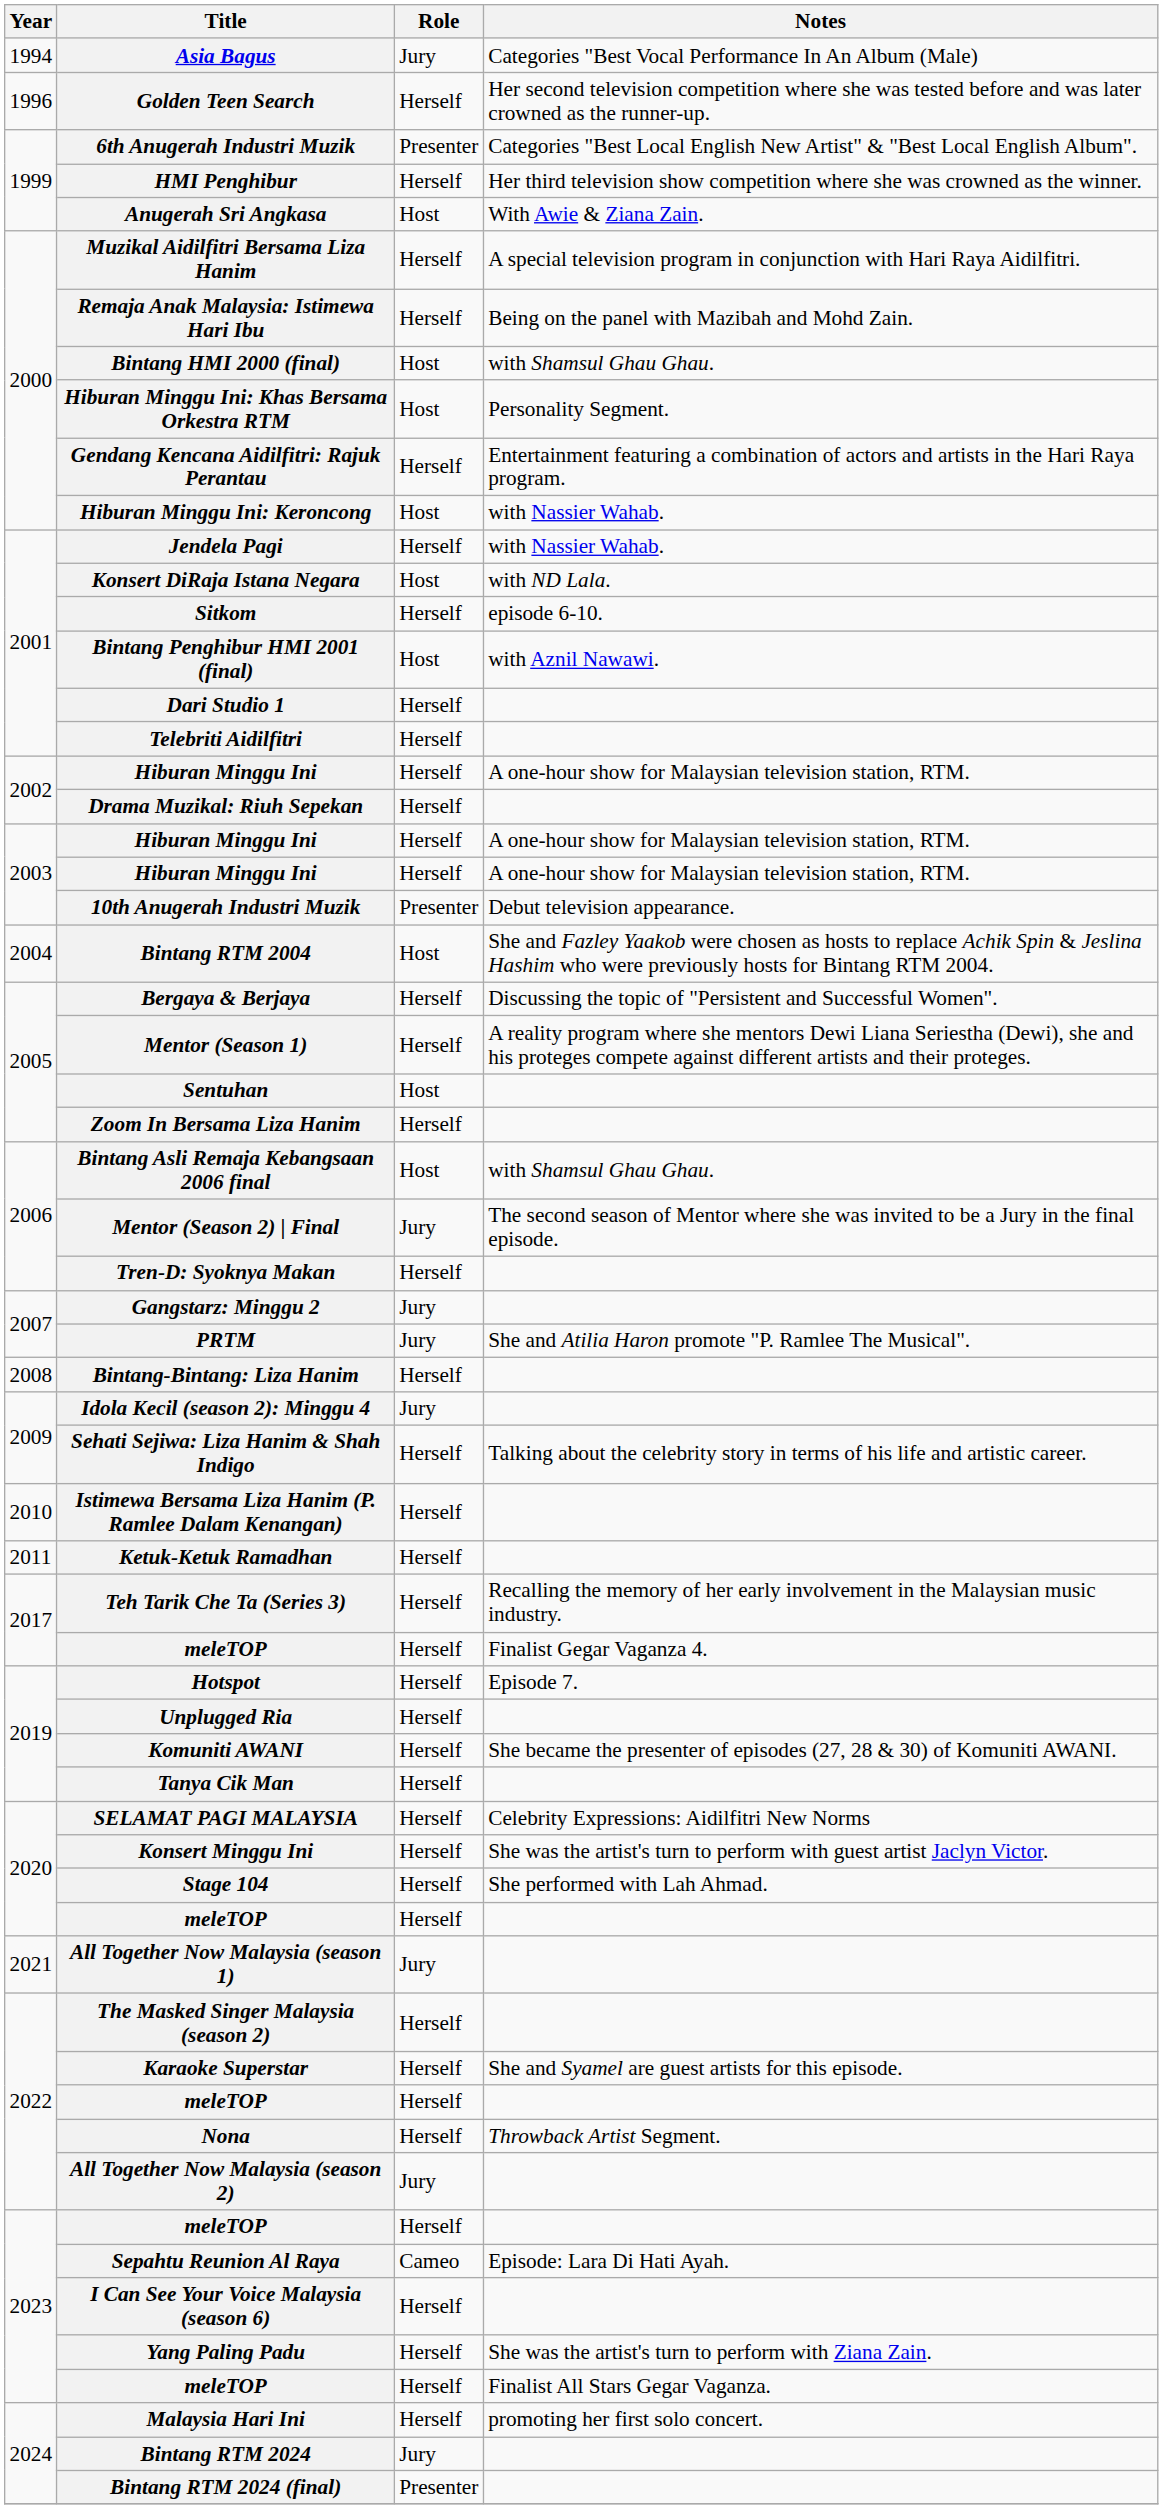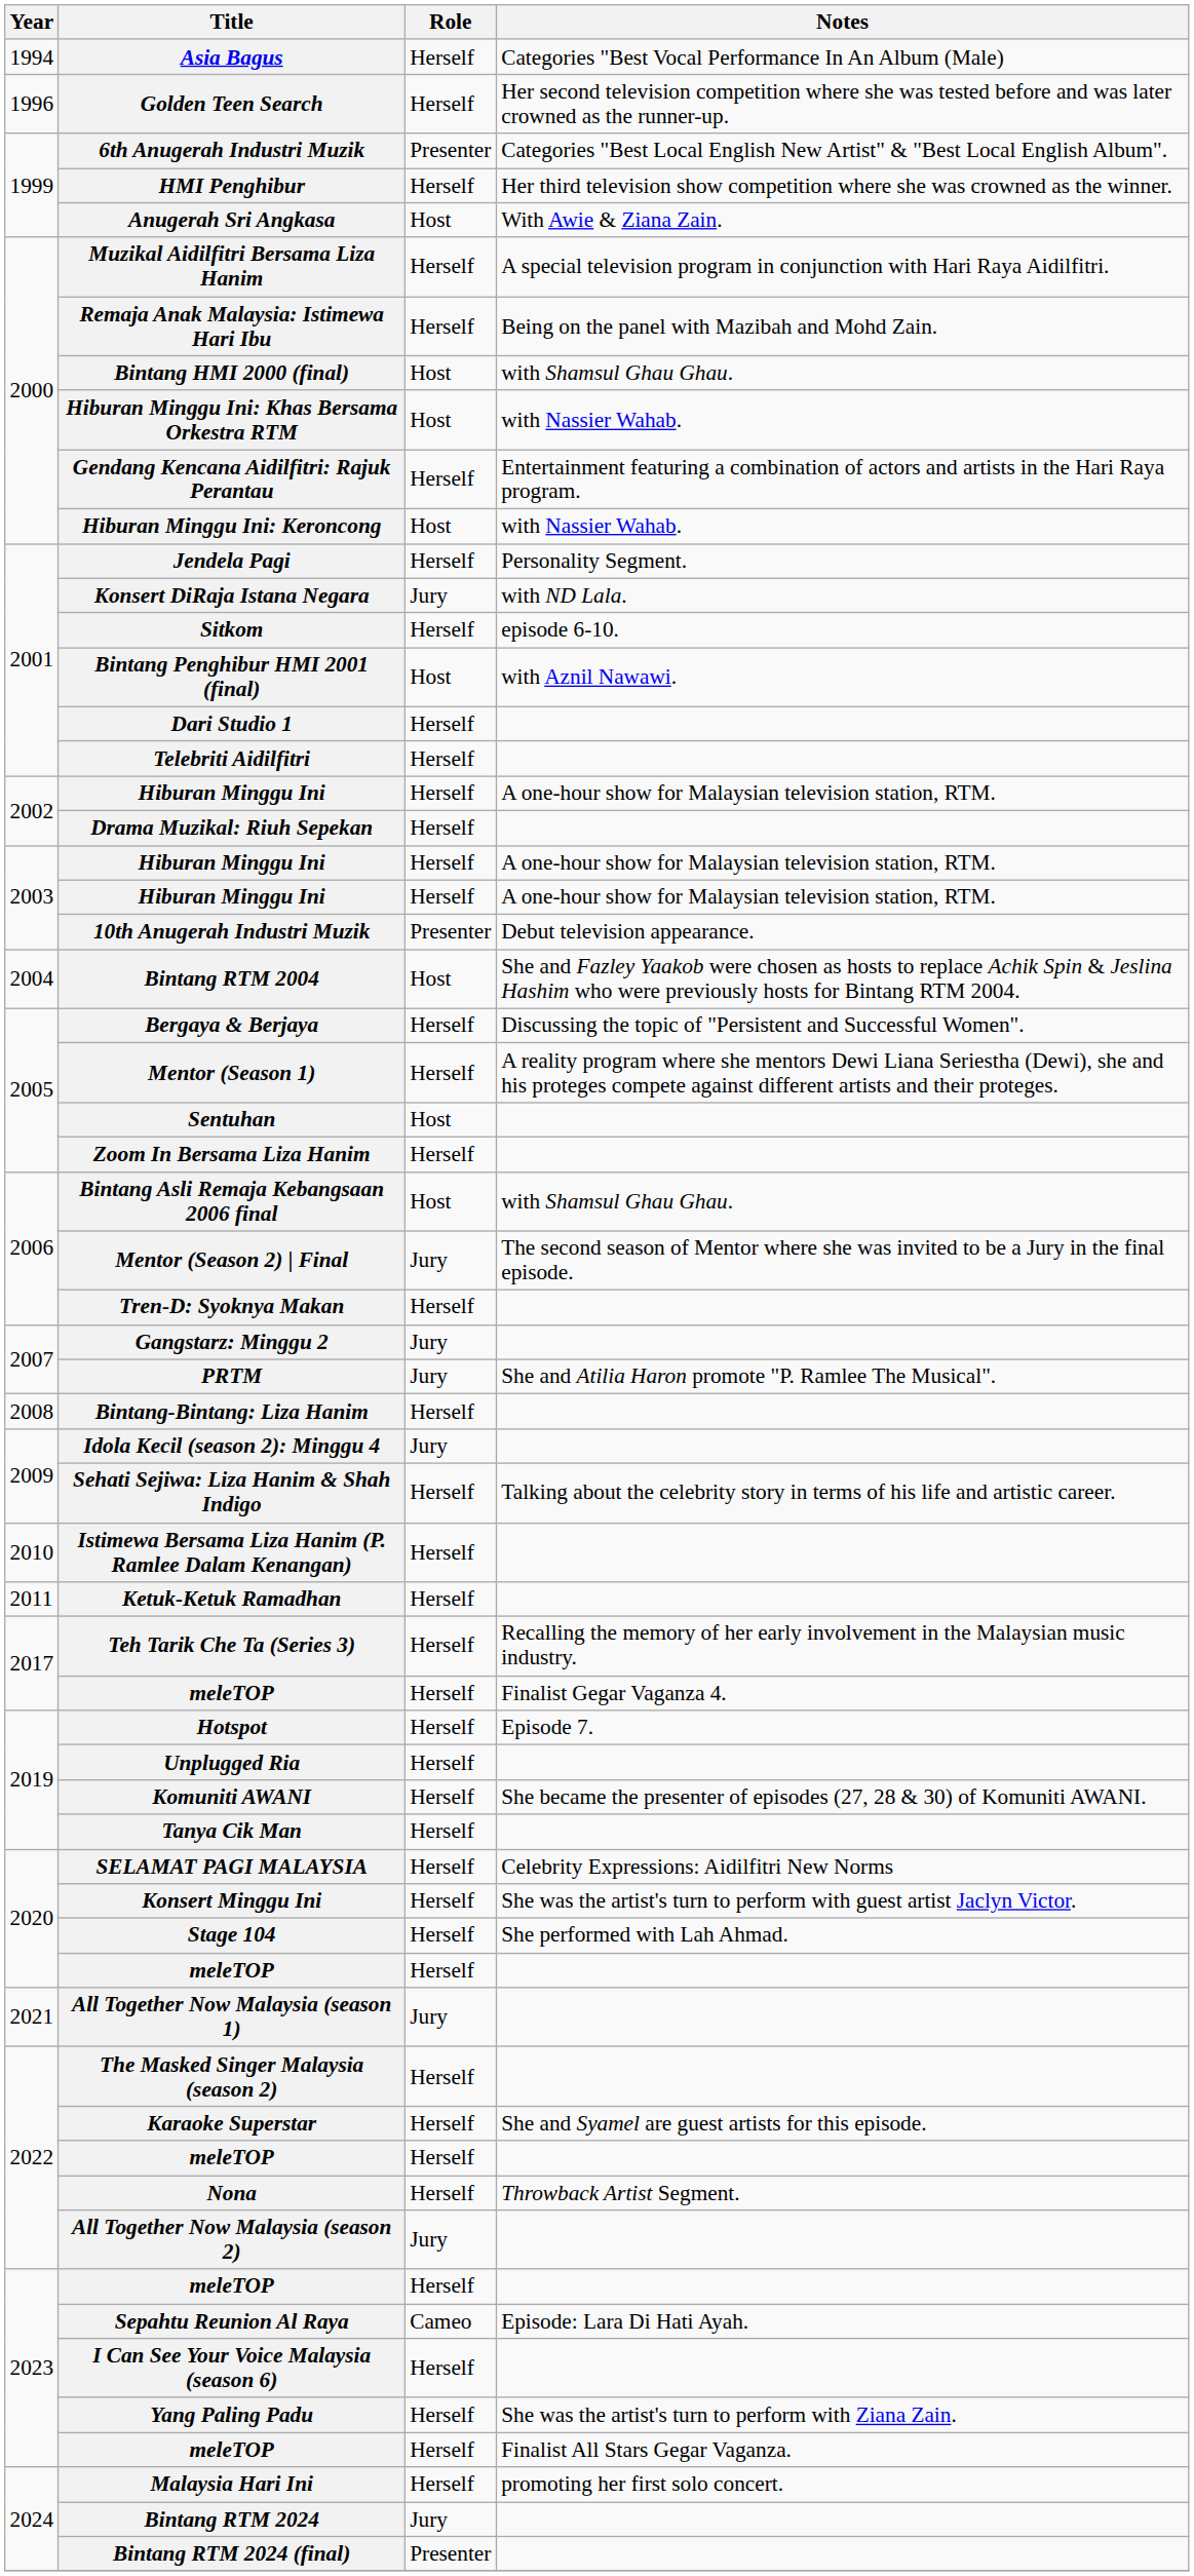Asia Bagus | Role: Jury -> Herself
Hiburan Minggu Ini: Khas Bersama Orkestra RTM | Notes: Personality Segment. -> with Nassier Wahab.
Jendela Pagi | Notes: with Nassier Wahab. -> Personality Segment.
Konsert DiRaja Istana Negara | Role: Host -> Jury
